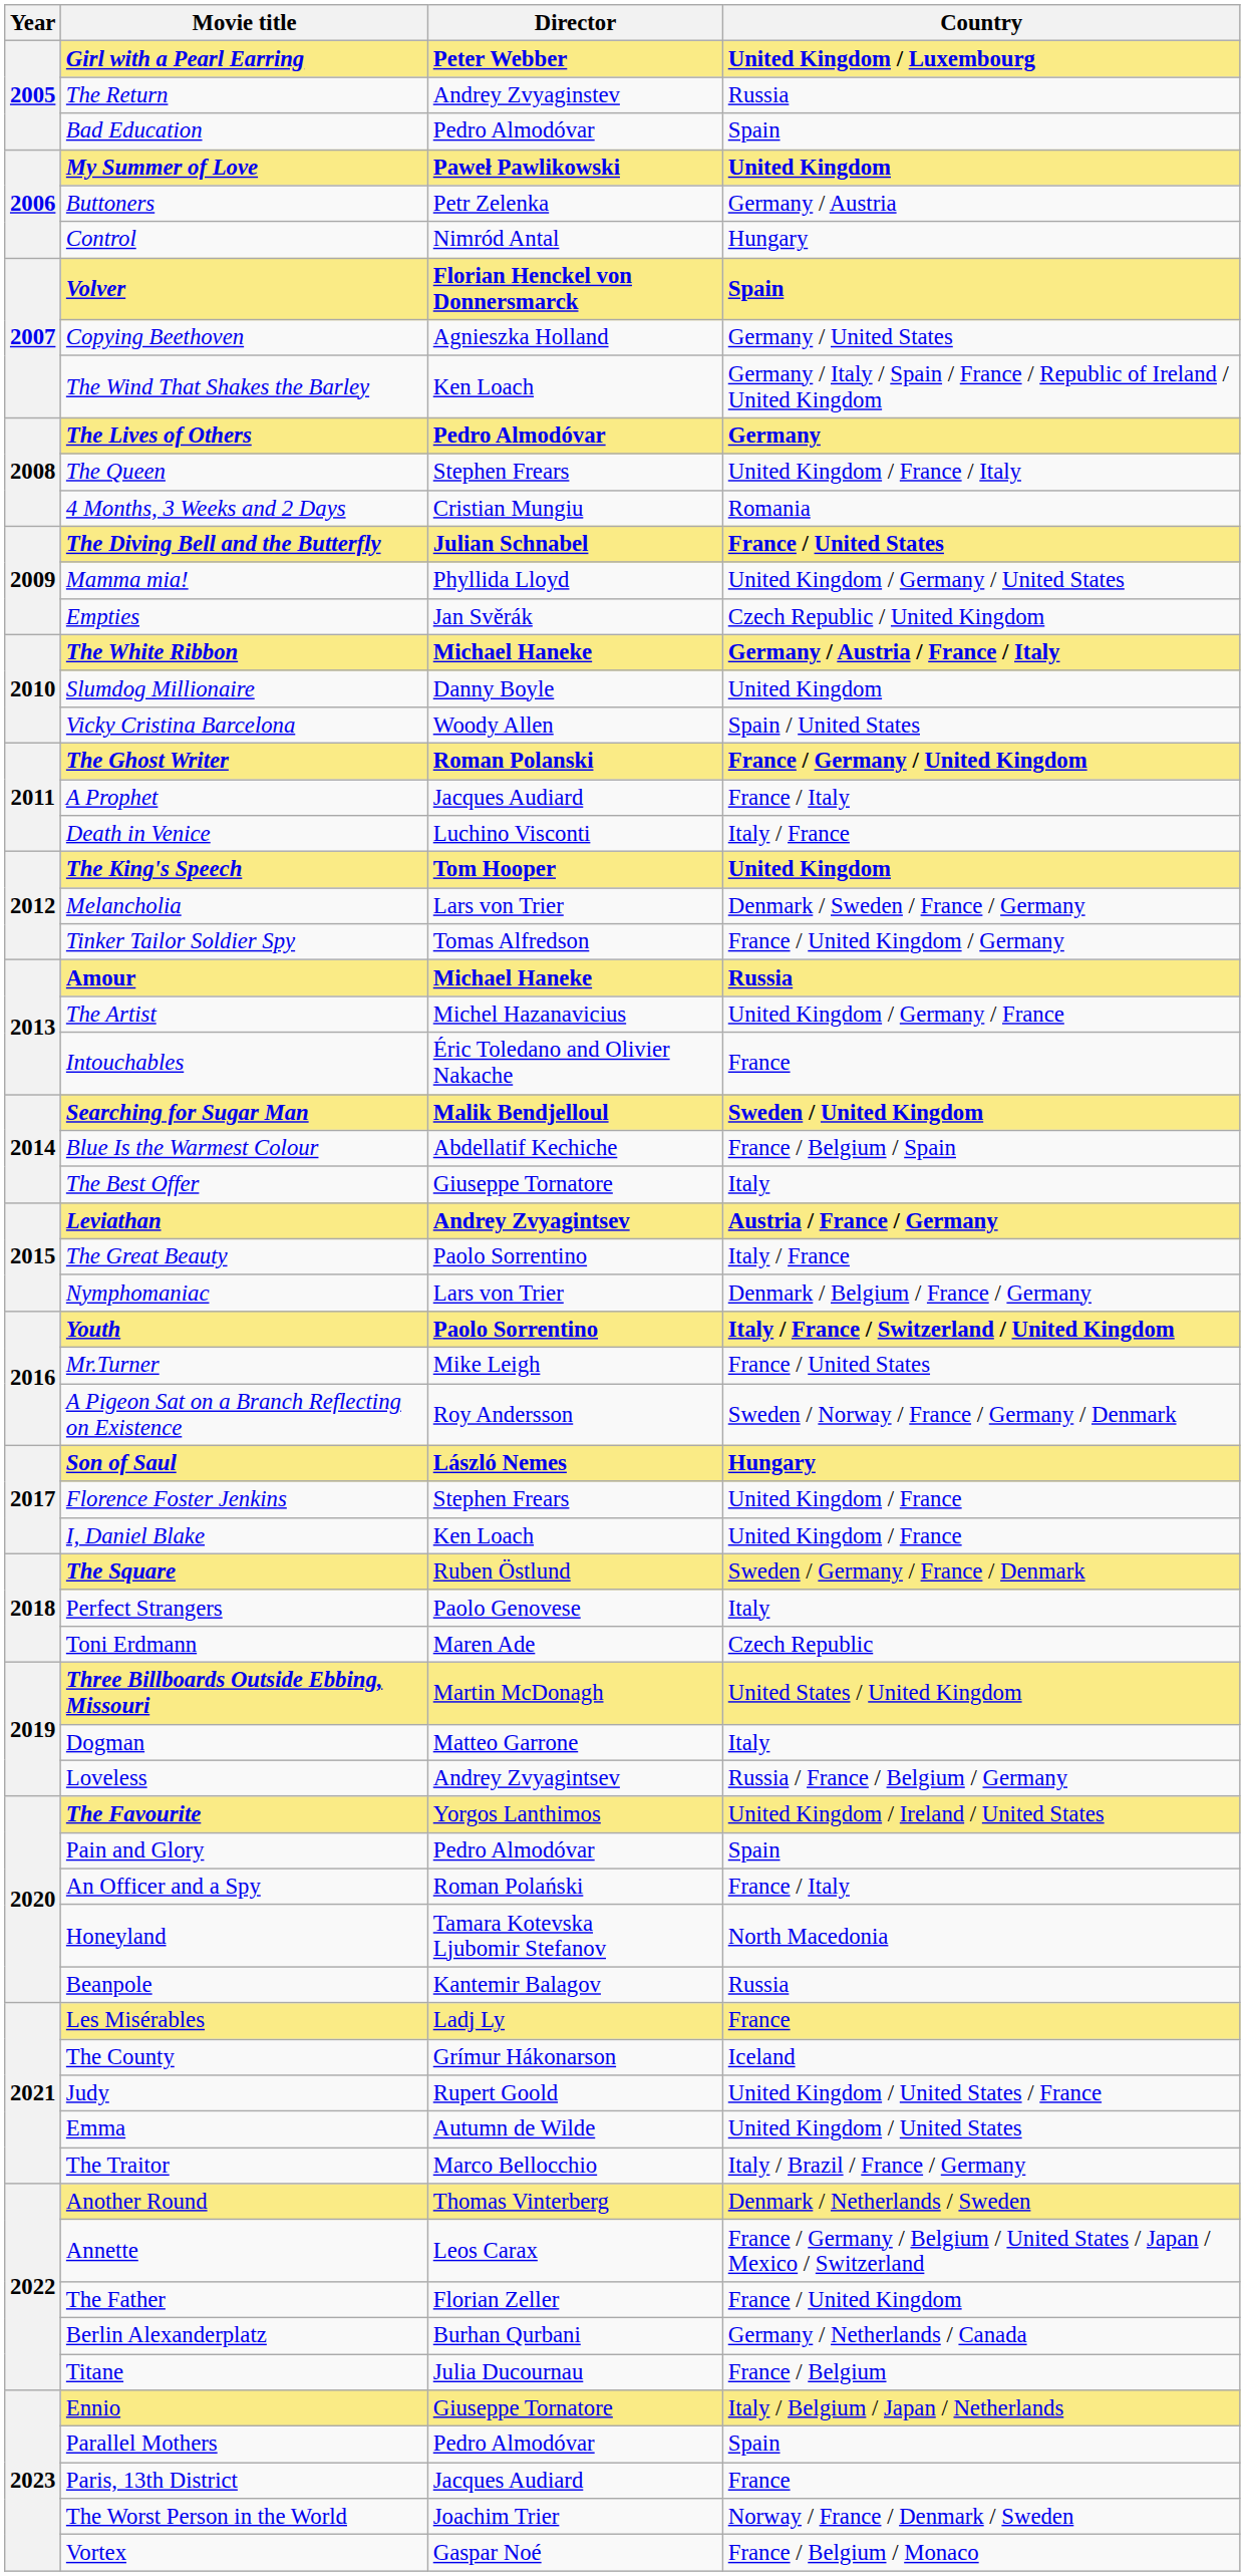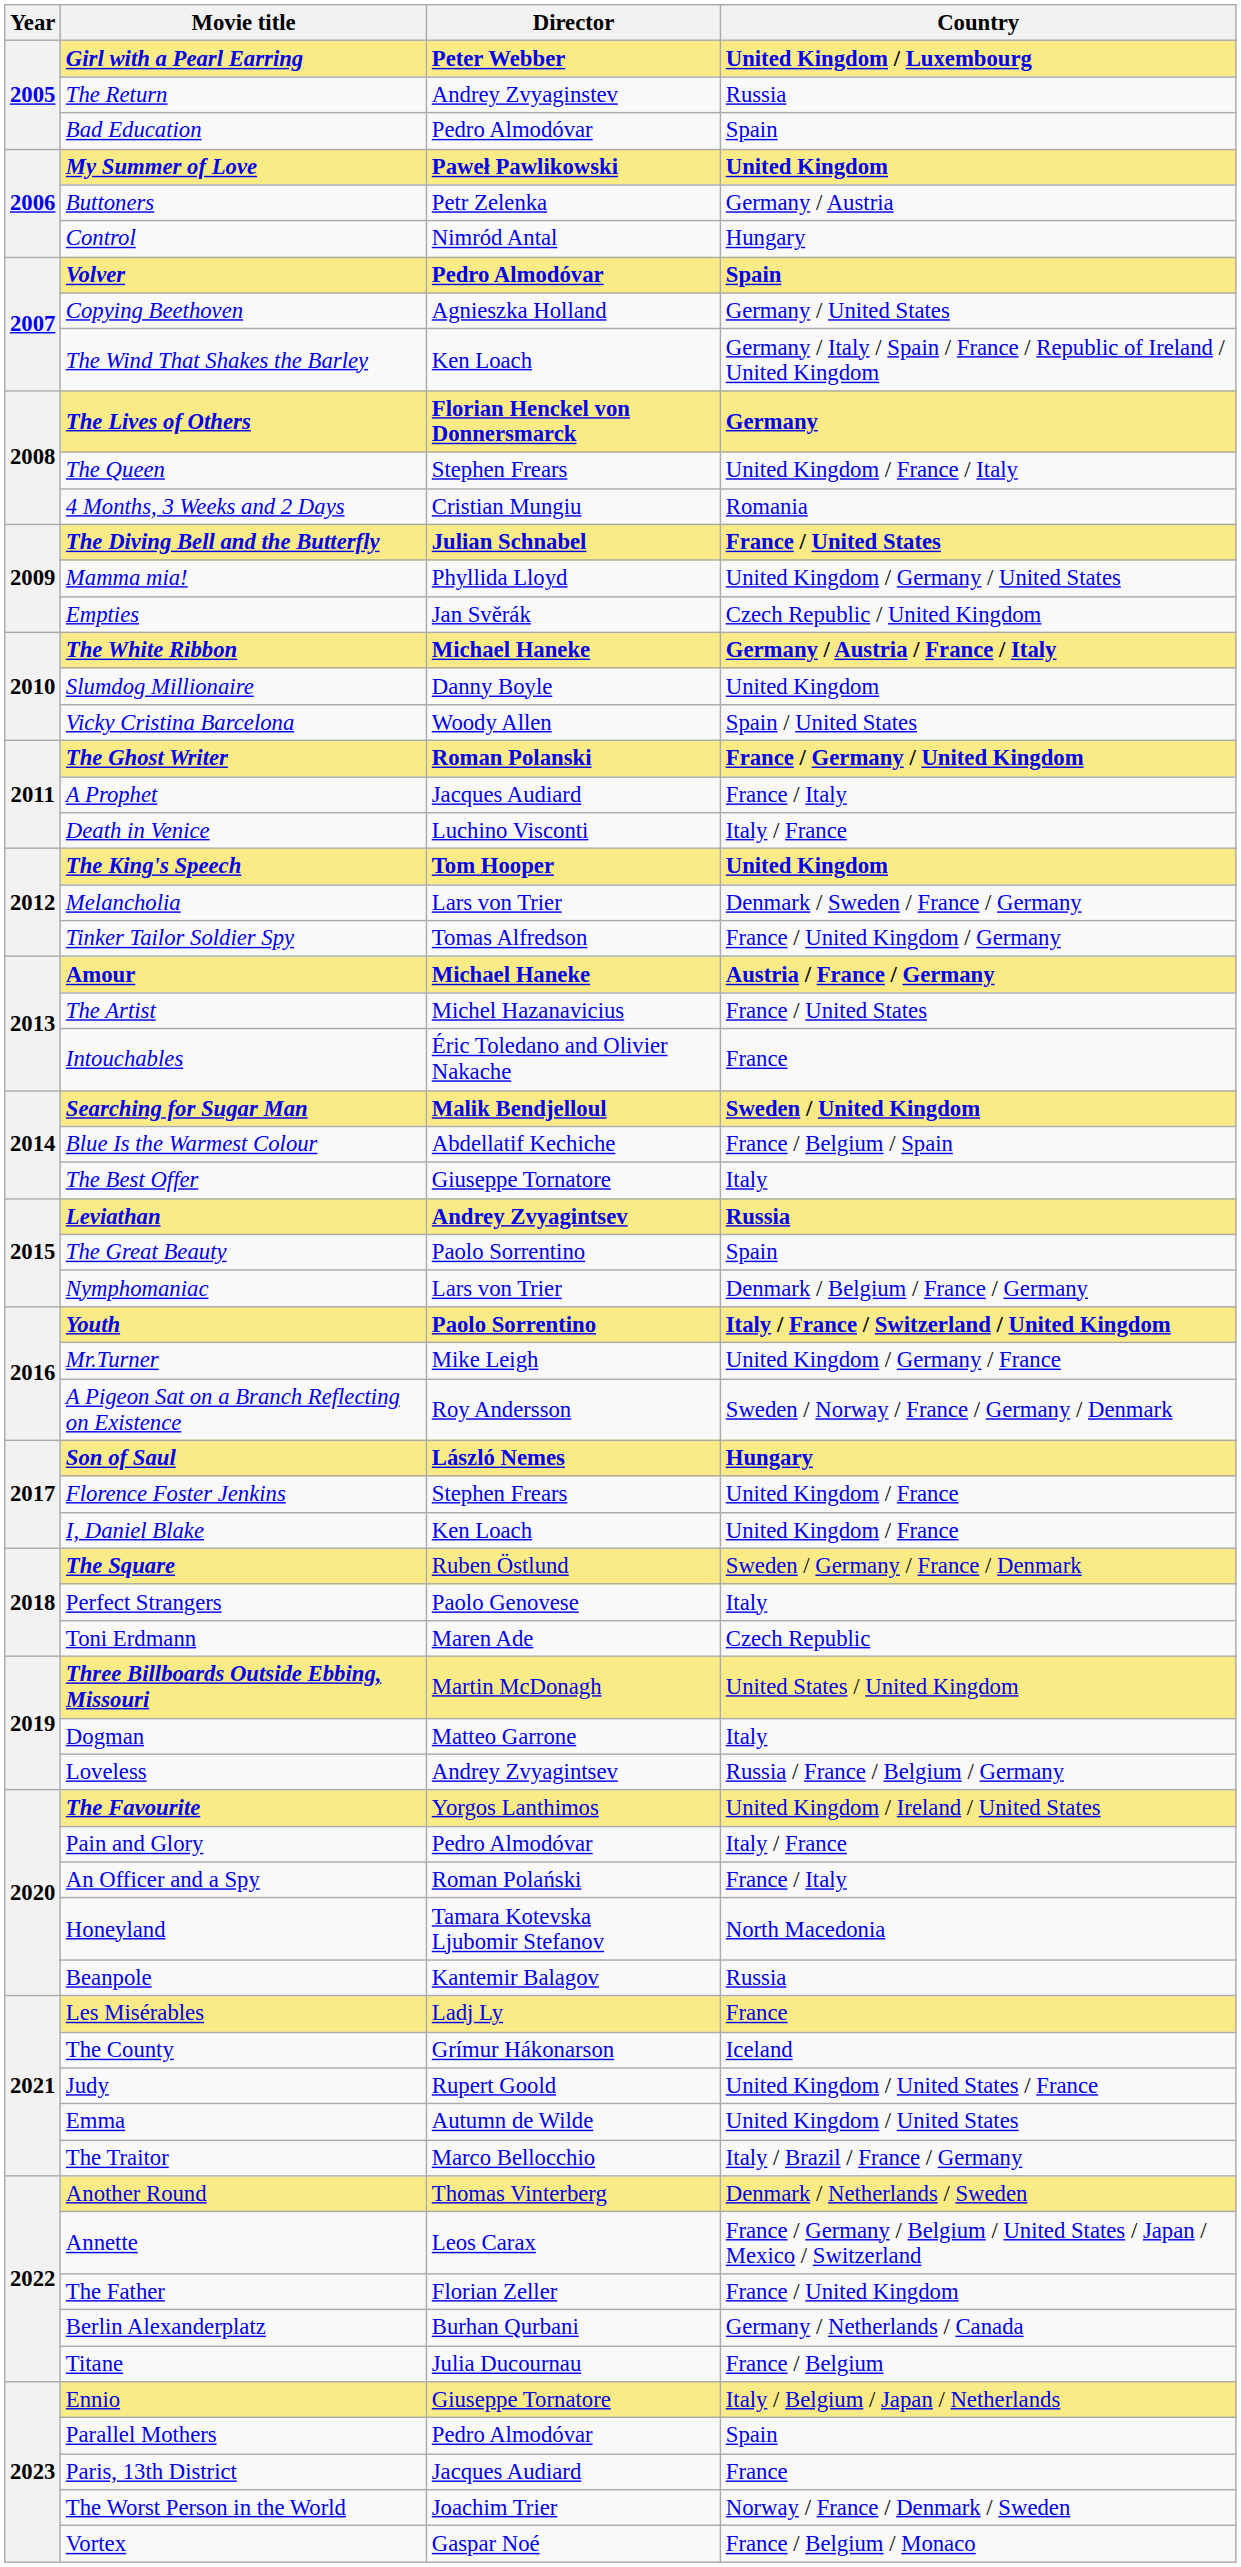Volver | Director: Florian Henckel von Donnersmarck -> Pedro Almodóvar
The Lives of Others | Director: Pedro Almodóvar -> Florian Henckel von Donnersmarck
Amour | Country: Russia -> Austria / France / Germany
The Artist | Country: United Kingdom / Germany / France -> France / United States
Leviathan | Country: Austria / France / Germany -> Russia
The Great Beauty | Country: Italy / France -> Spain
Mr.Turner | Country: France / United States -> United Kingdom / Germany / France
Pain and Glory | Country: Spain -> Italy / France
